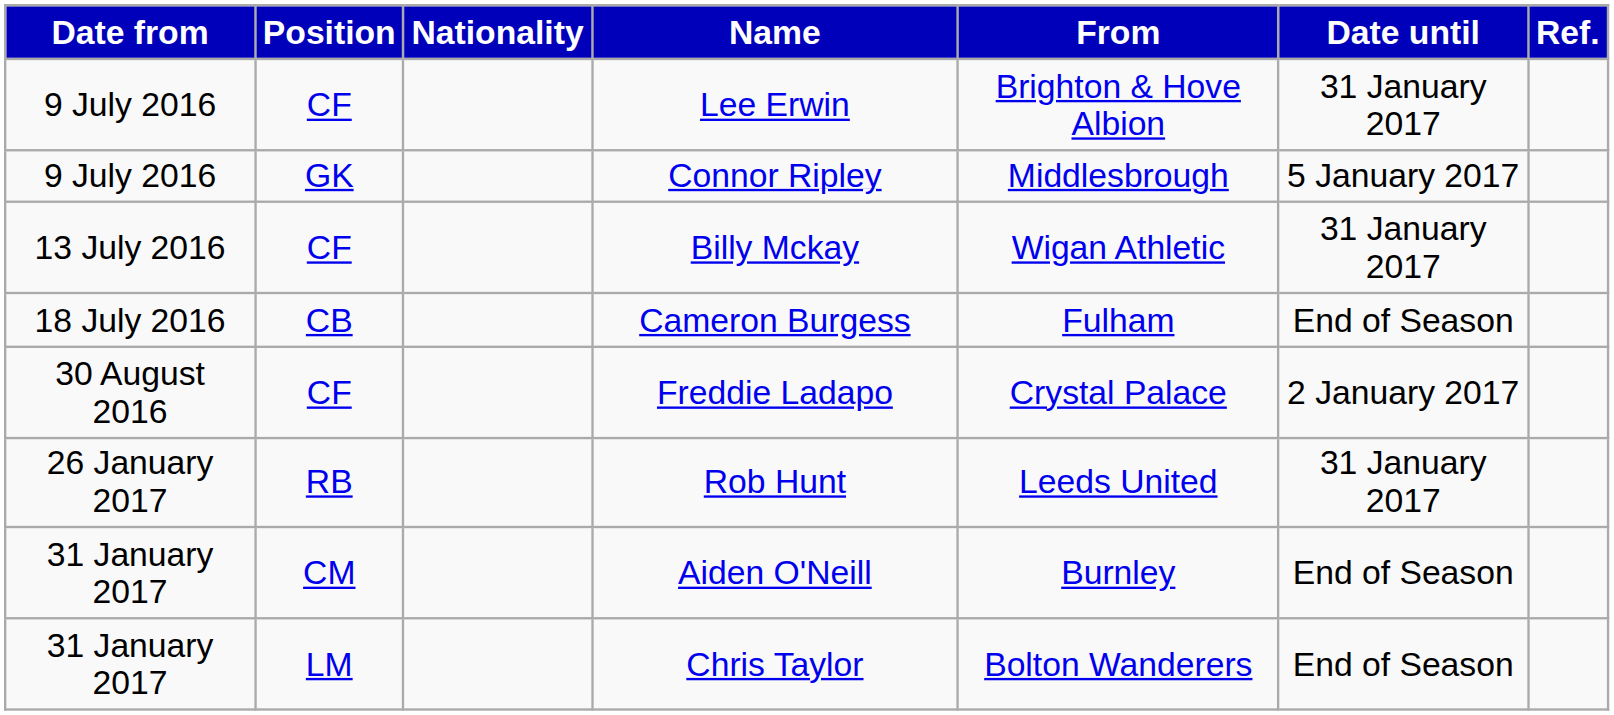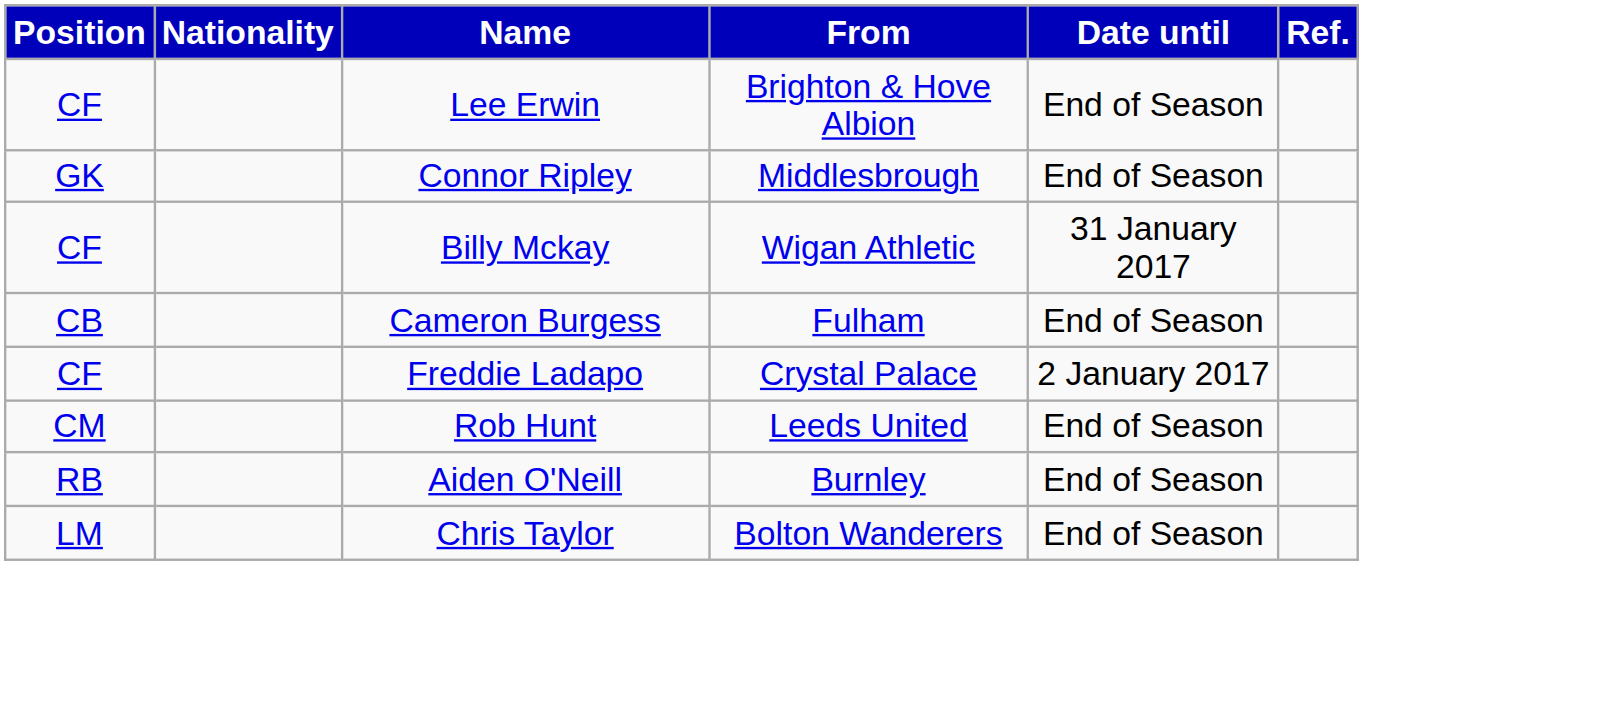- column: Date from | 9 July 2016 | 9 July 2016 | 13 July 2016 | 18 July 2016 | 30 August 2016 | 26 January 2017 | 31 January 2017 | 31 January 2017
Lee Erwin | Date until: 31 January 2017 -> End of Season
Connor Ripley | Date until: 5 January 2017 -> End of Season
Rob Hunt | Position: RB -> CM
Rob Hunt | Date until: 31 January 2017 -> End of Season
Aiden O'Neill | Position: CM -> RB
